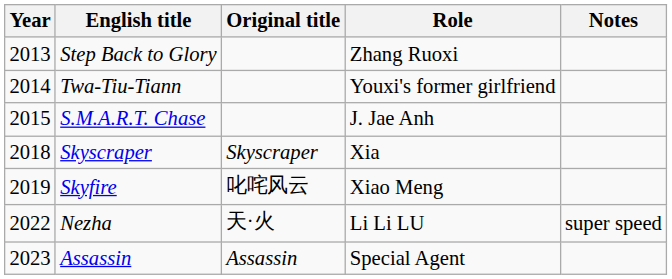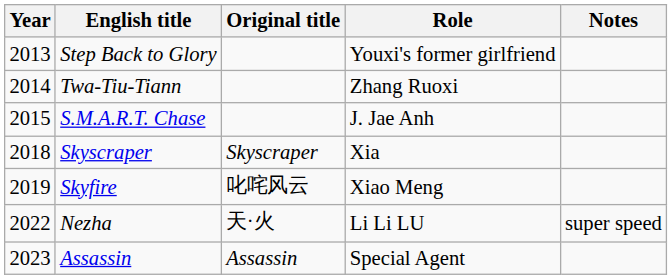Step Back to Glory | Role: Zhang Ruoxi -> Youxi's former girlfriend
Twa-Tiu-Tiann | Role: Youxi's former girlfriend -> Zhang Ruoxi
